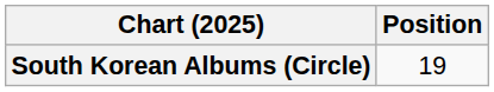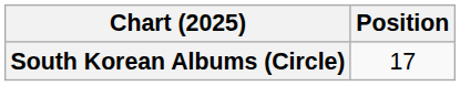South Korean Albums (Circle) | Position: 19 -> 17
